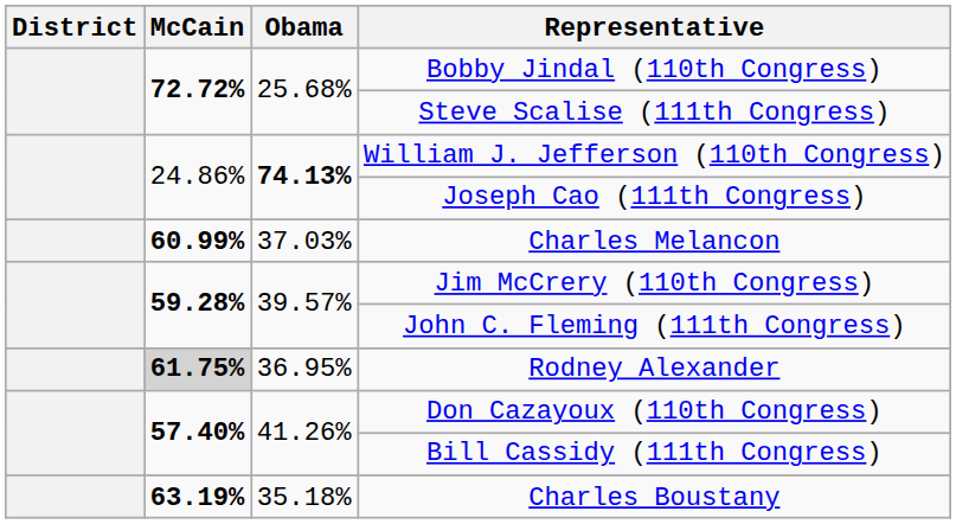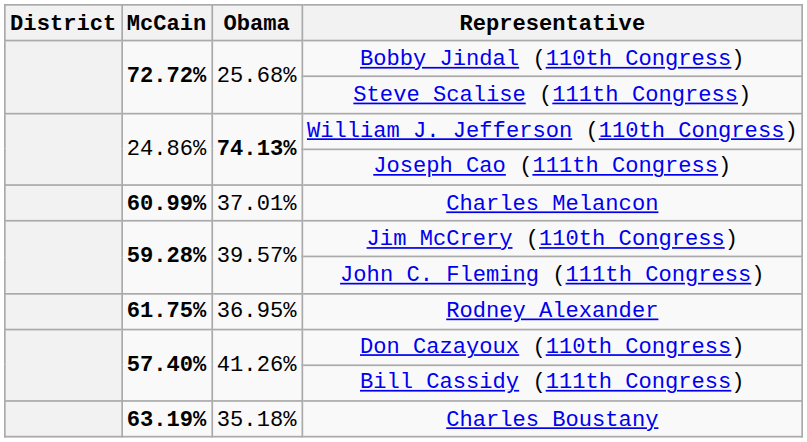Charles Melancon | Obama: 37.03% -> 37.01%
Rodney Alexander | McCain: lightgrey background -> no background
